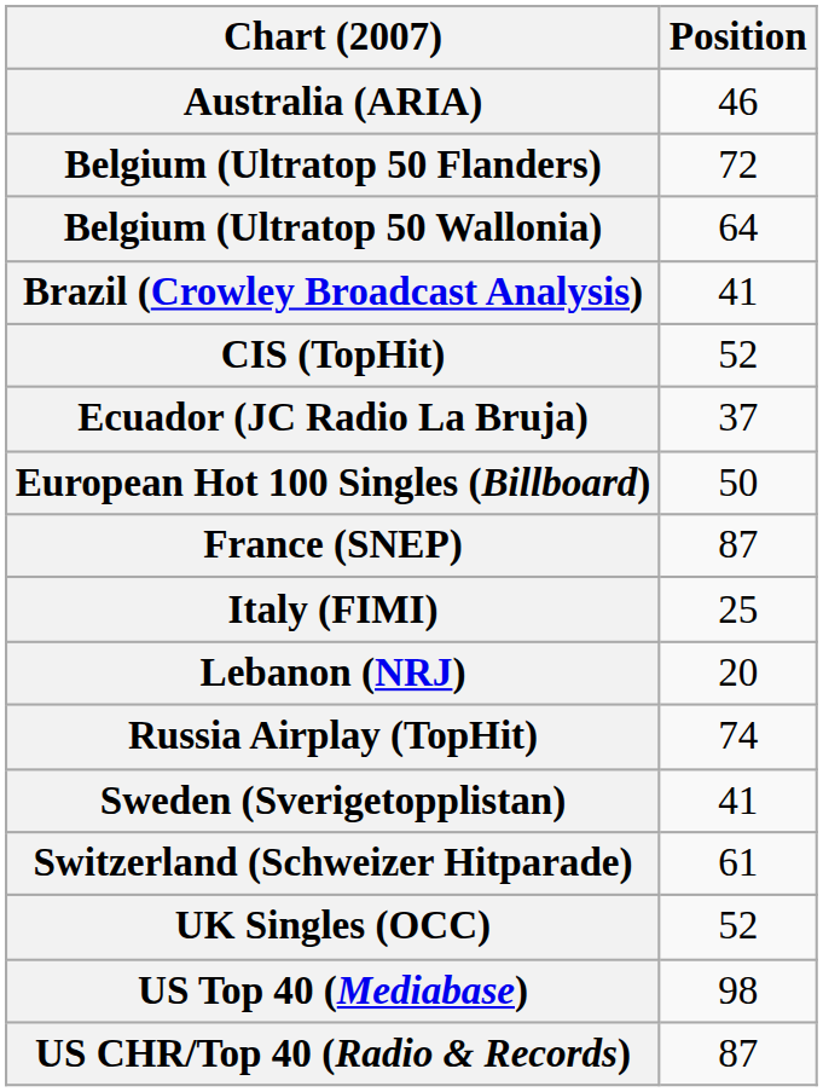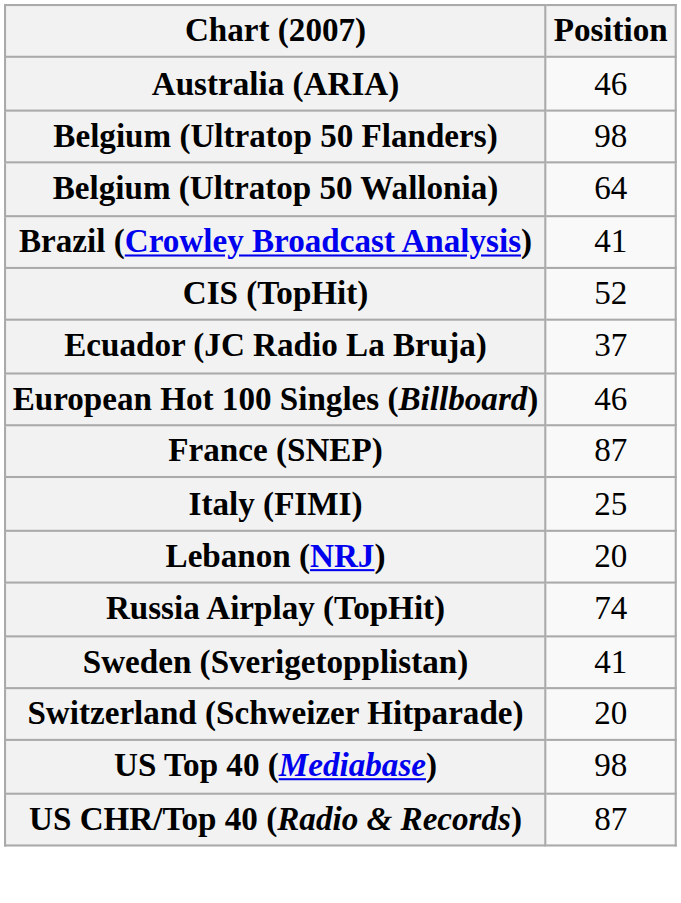Belgium (Ultratop 50 Flanders) | Position: 72 -> 98
European Hot 100 Singles (Billboard) | Position: 50 -> 46
Switzerland (Schweizer Hitparade) | Position: 61 -> 20
- row: UK Singles (OCC) | 52
